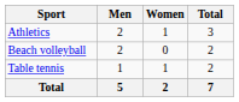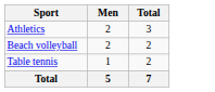- column: Women | 1 | 0 | 1 | 2
